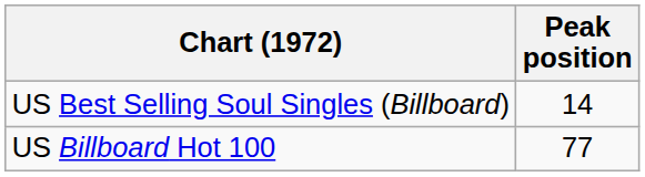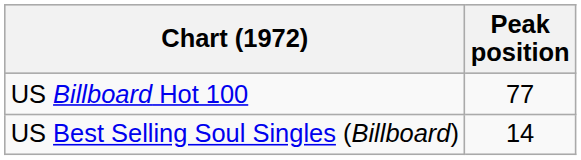rows swapped: US Billboard Hot 100 <-> US Best Selling Soul Singles (Billboard)
